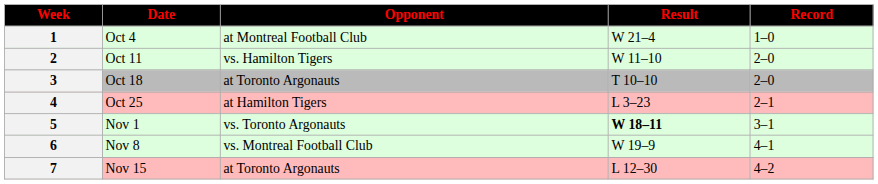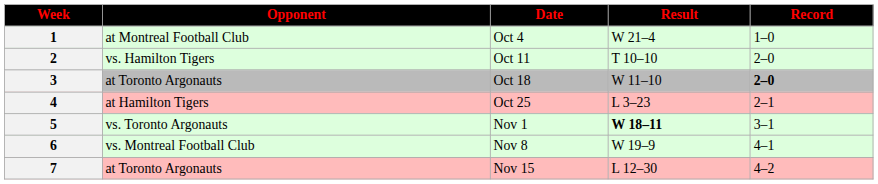columns swapped: Date <-> Opponent
2 | Result: W 11–10 -> T 10–10
3 | Result: T 10–10 -> W 11–10
3 | Record: normal -> bold
